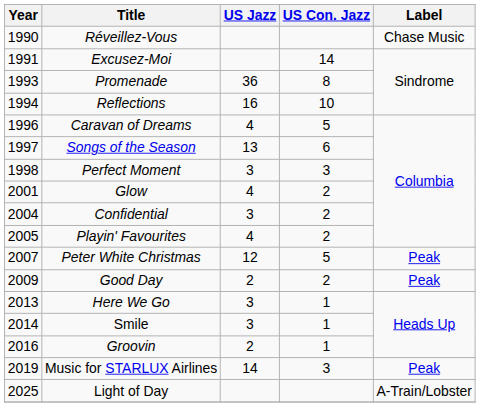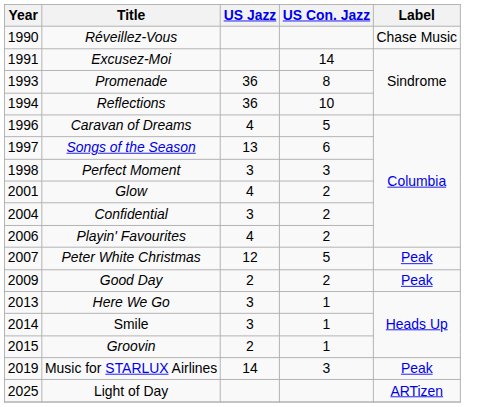Reflections | US Jazz: 16 -> 36
Playin' Favourites | Year: 2005 -> 2006
Groovin | Year: 2016 -> 2015
Light of Day | Label: A-Train/Lobster -> ARTizen
